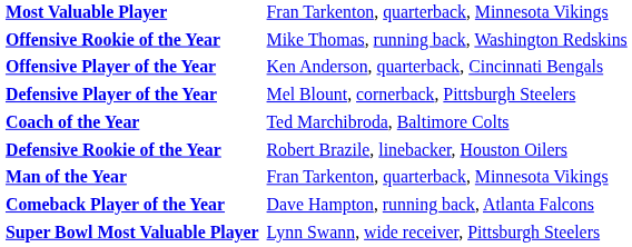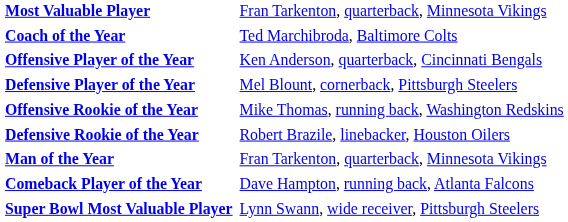rows swapped: Coach of the Year <-> Offensive Rookie of the Year
